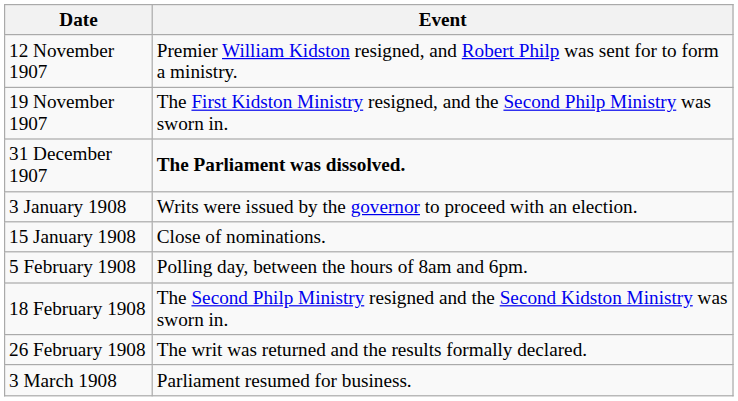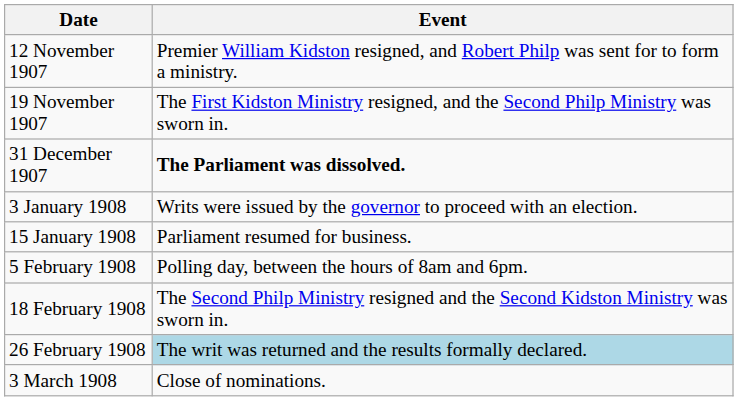15 January 1908 | Event: Close of nominations. -> Parliament resumed for business.
26 February 1908 | Event: no background -> lightblue background
3 March 1908 | Event: Parliament resumed for business. -> Close of nominations.
